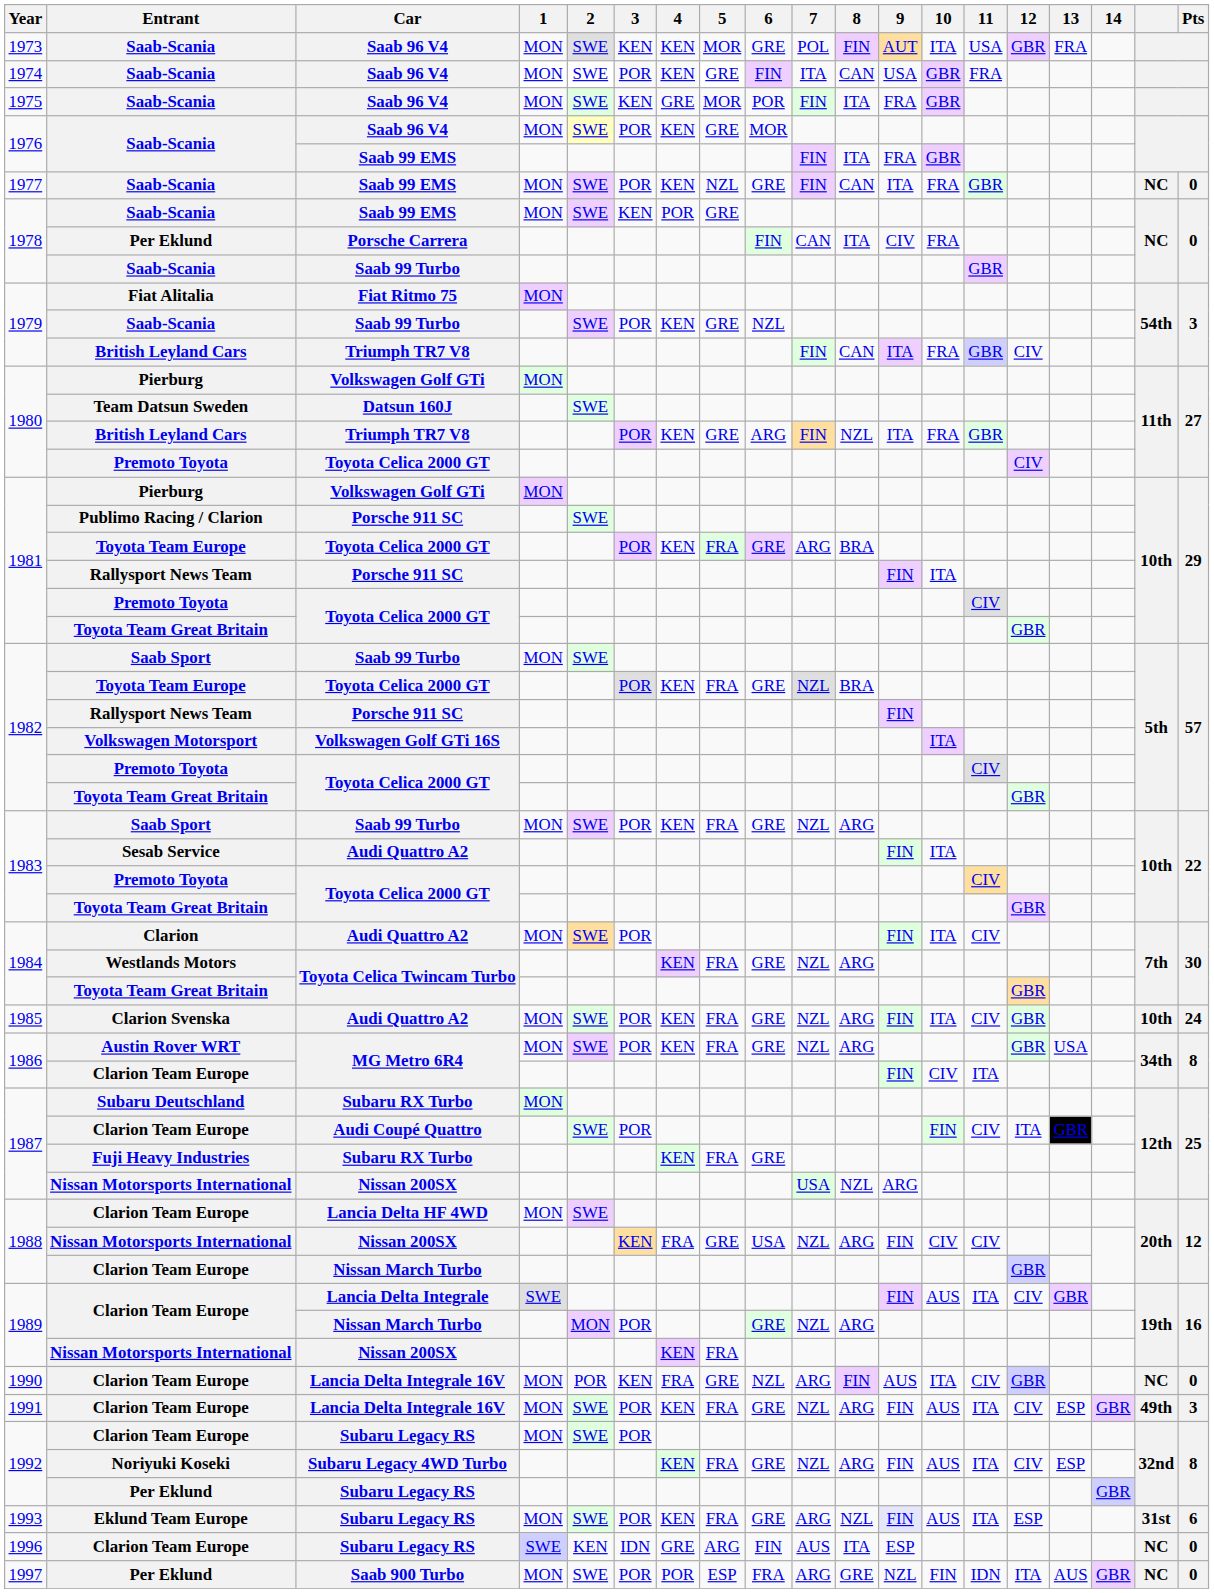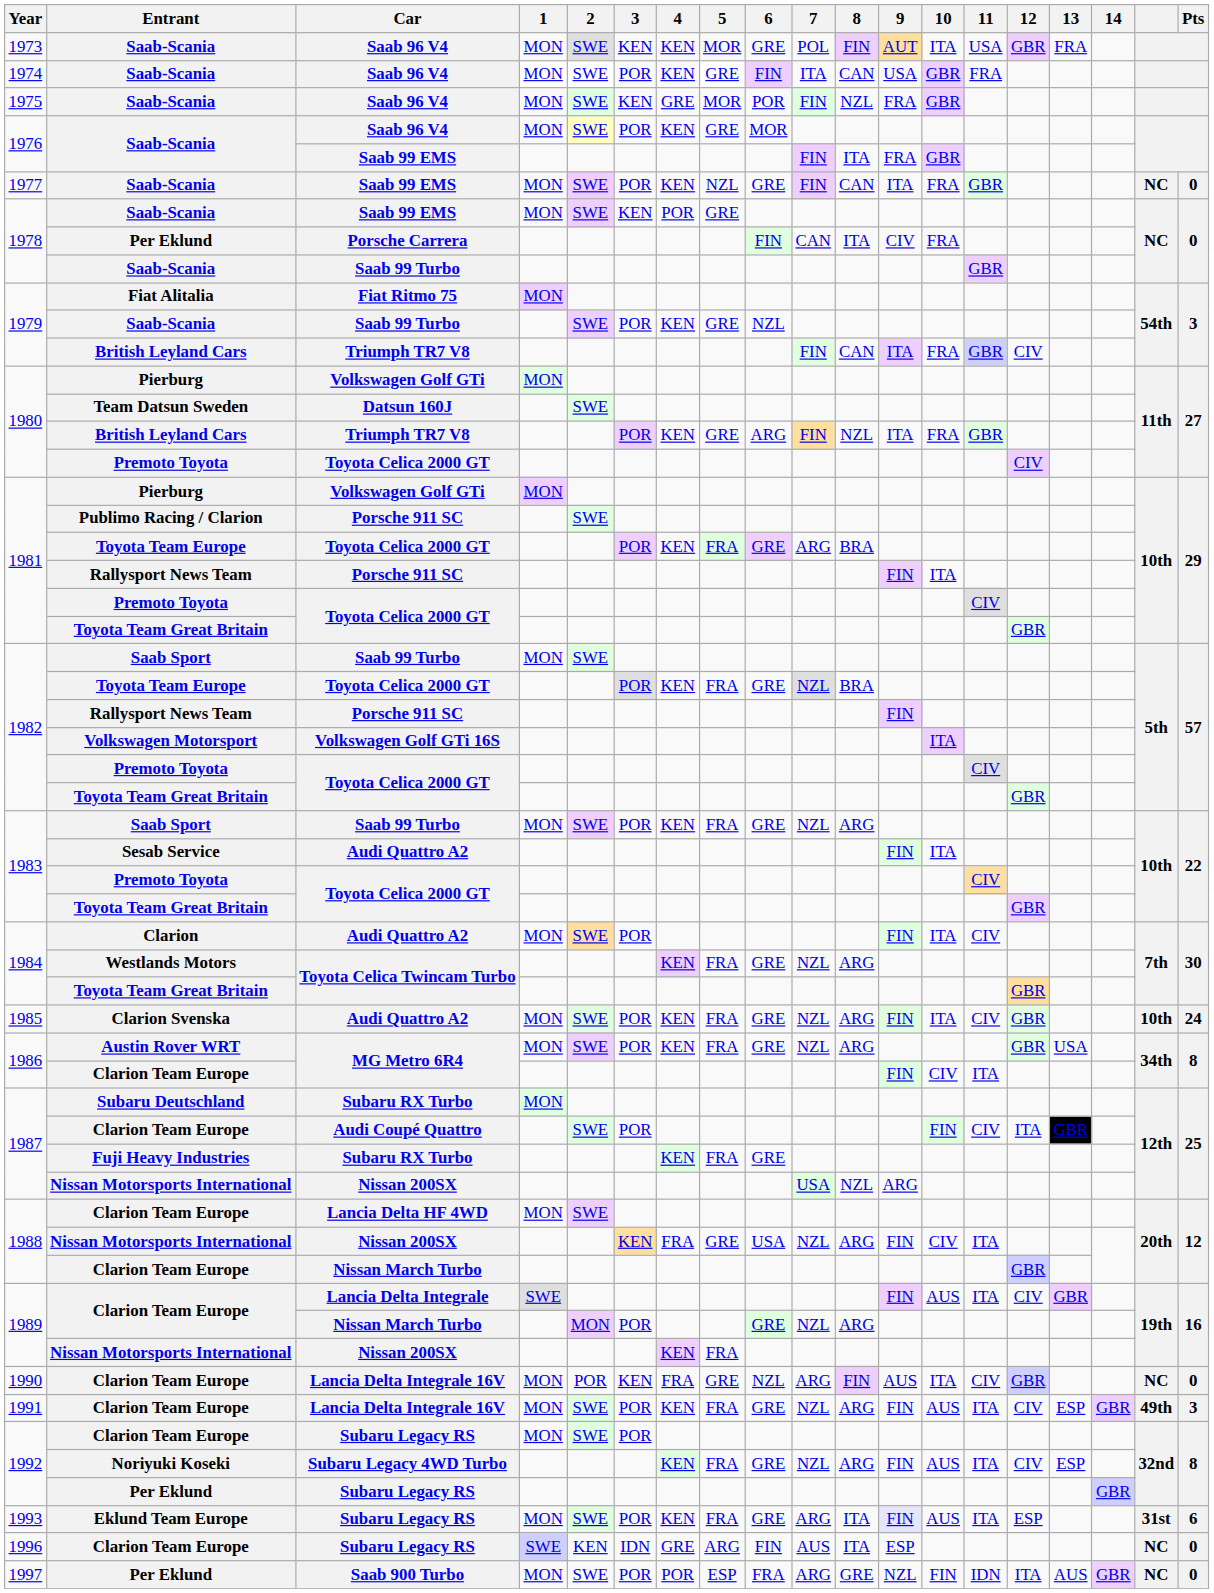1975 / Saab-Scania | 8: ITA -> NZL
1988 / Nissan Motorsports International | 11: CIV -> ITA
Eklund Team Europe | 8: NZL -> ITA
